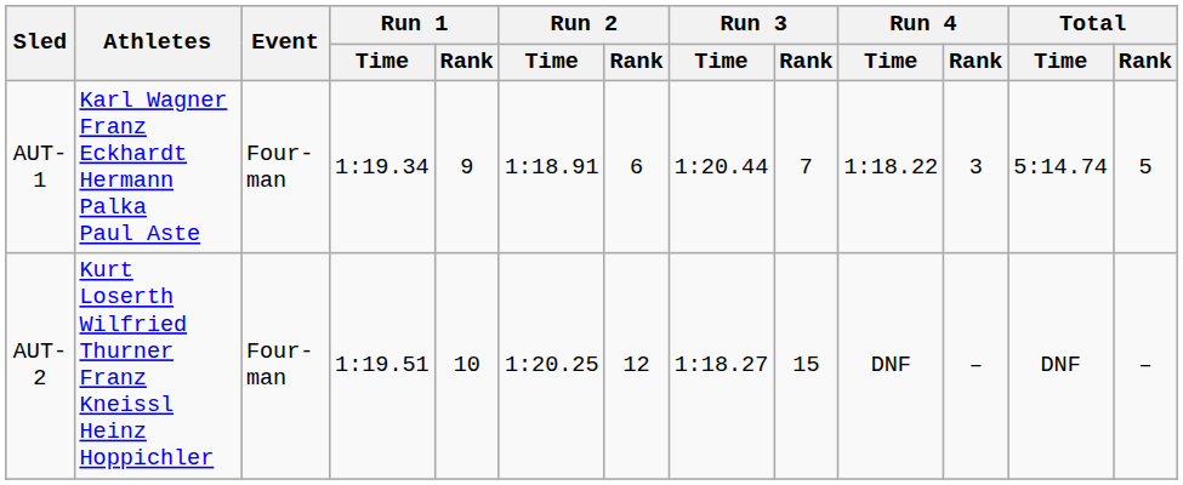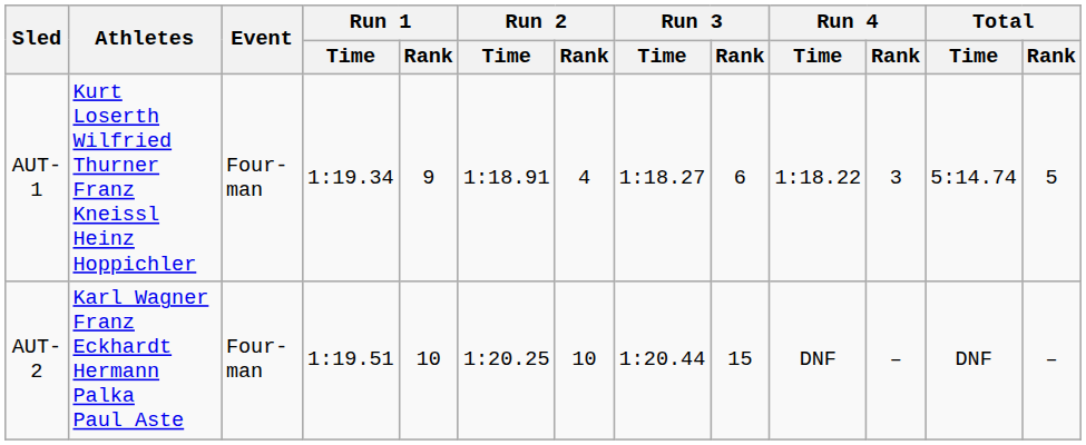AUT-1 | Athletes: Karl Wagner Franz Eckhardt Hermann Palka Paul Aste -> Kurt Loserth Wilfried Thurner Franz Kneissl Heinz Hoppichler
AUT-1 | Run 2 / Rank: 6 -> 4
AUT-1 | Run 3 / Time: 1:20.44 -> 1:18.27
AUT-1 | Run 3 / Rank: 7 -> 6
AUT-2 | Athletes: Kurt Loserth Wilfried Thurner Franz Kneissl Heinz Hoppichler -> Karl Wagner Franz Eckhardt Hermann Palka Paul Aste
AUT-2 | Run 2 / Rank: 12 -> 10
AUT-2 | Run 3 / Time: 1:18.27 -> 1:20.44
